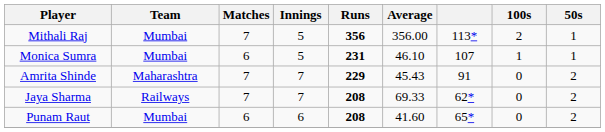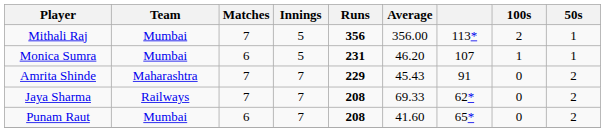Monica Sumra | Average: 46.10 -> 46.20
Punam Raut | Innings: 6 -> 7
